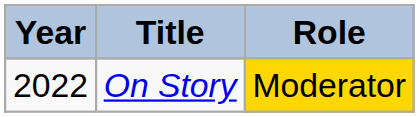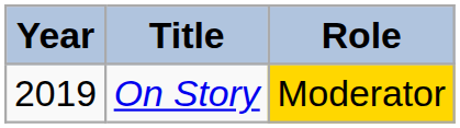On Story | Year: 2022 -> 2019
